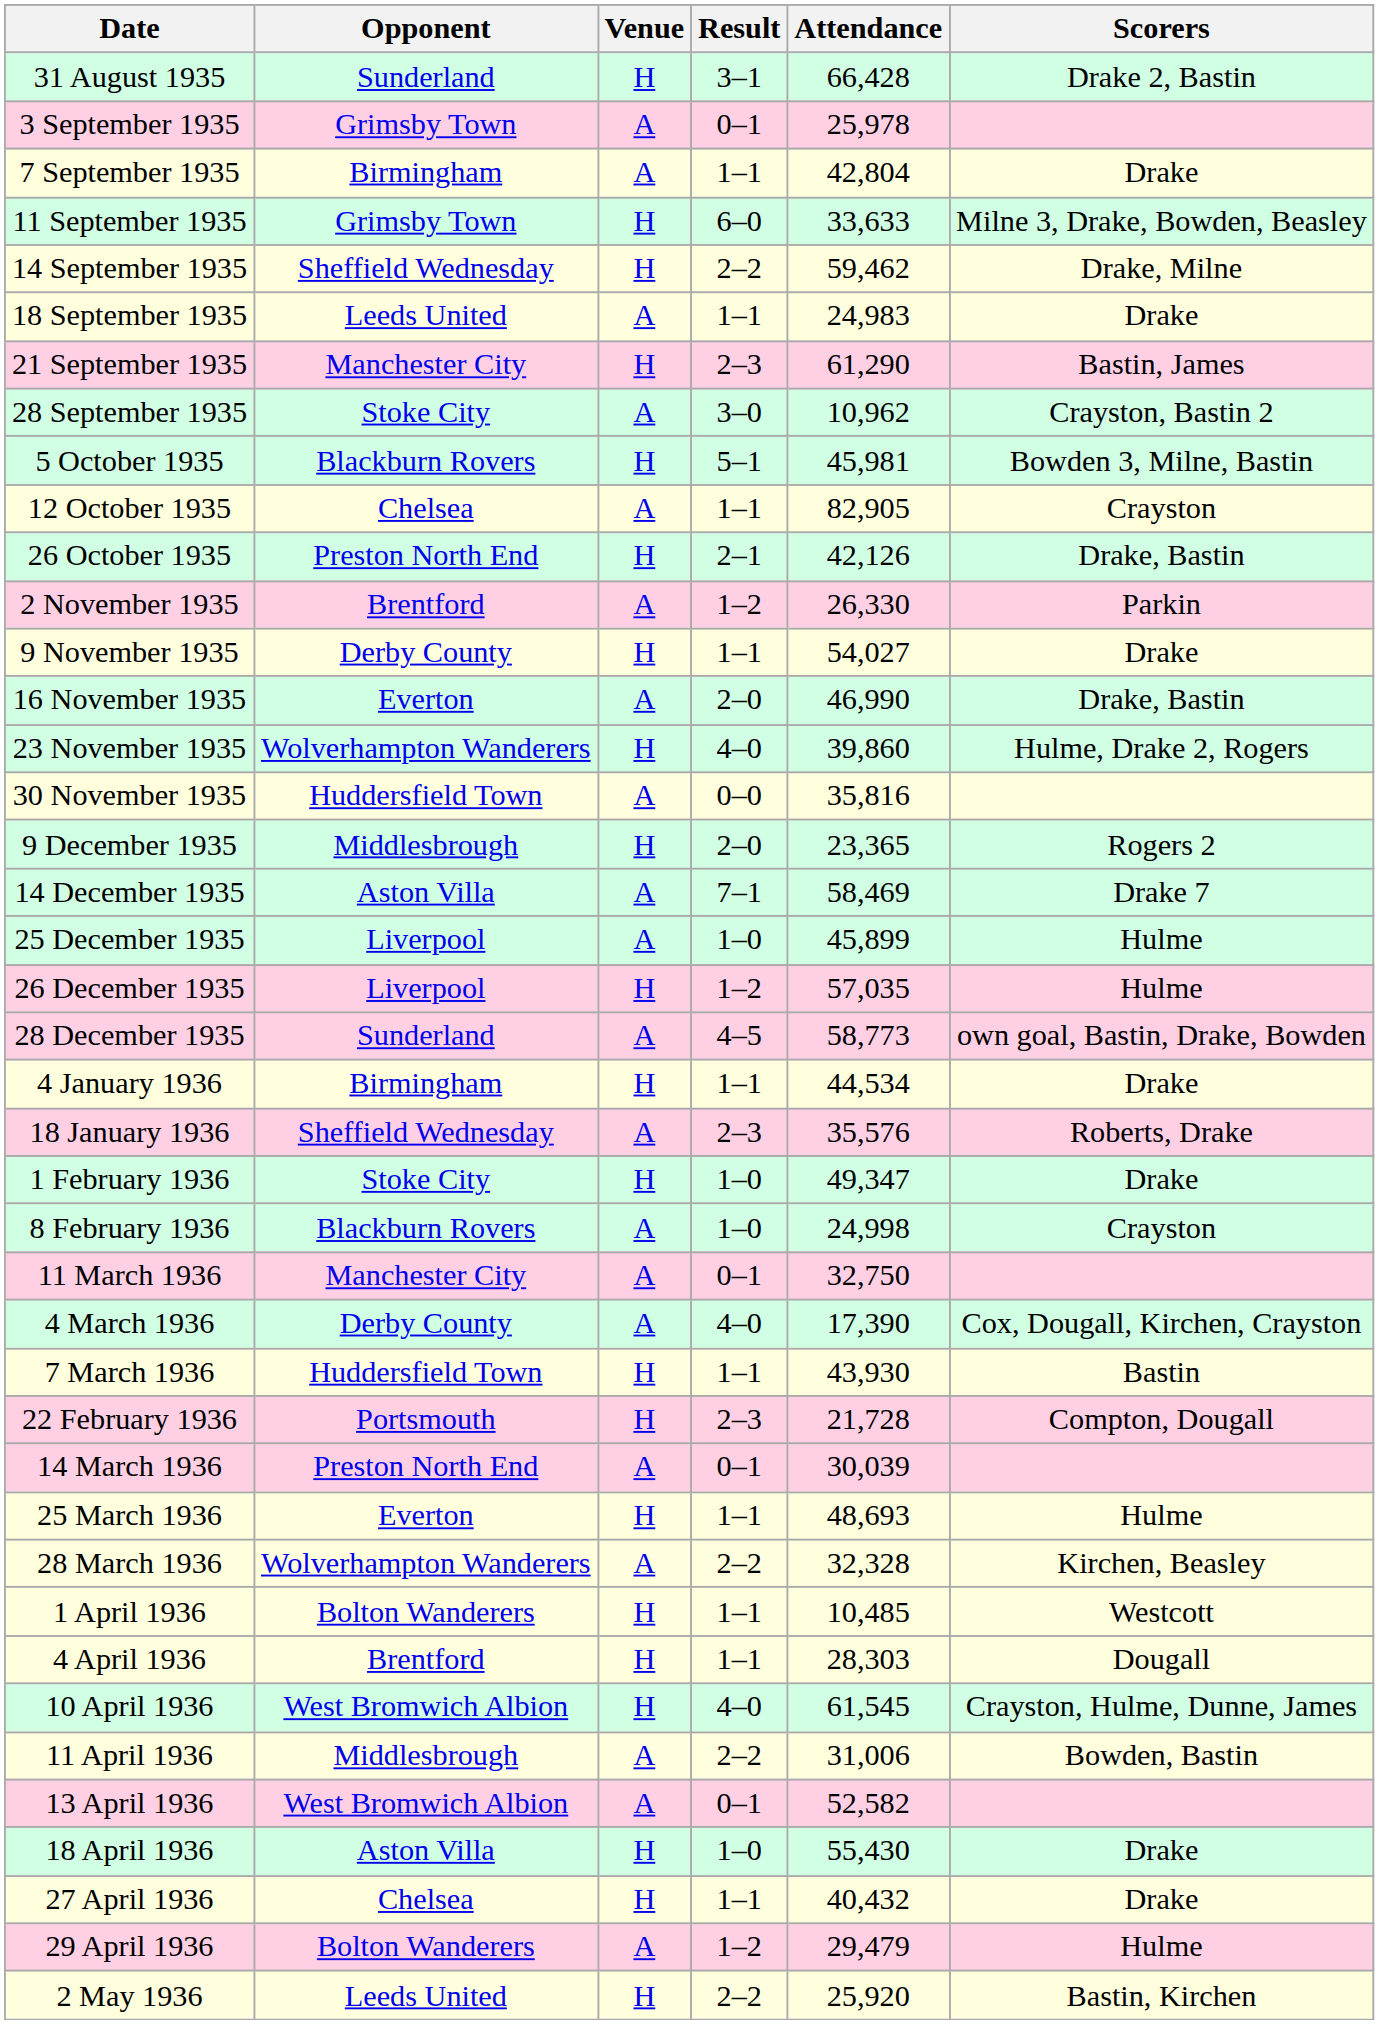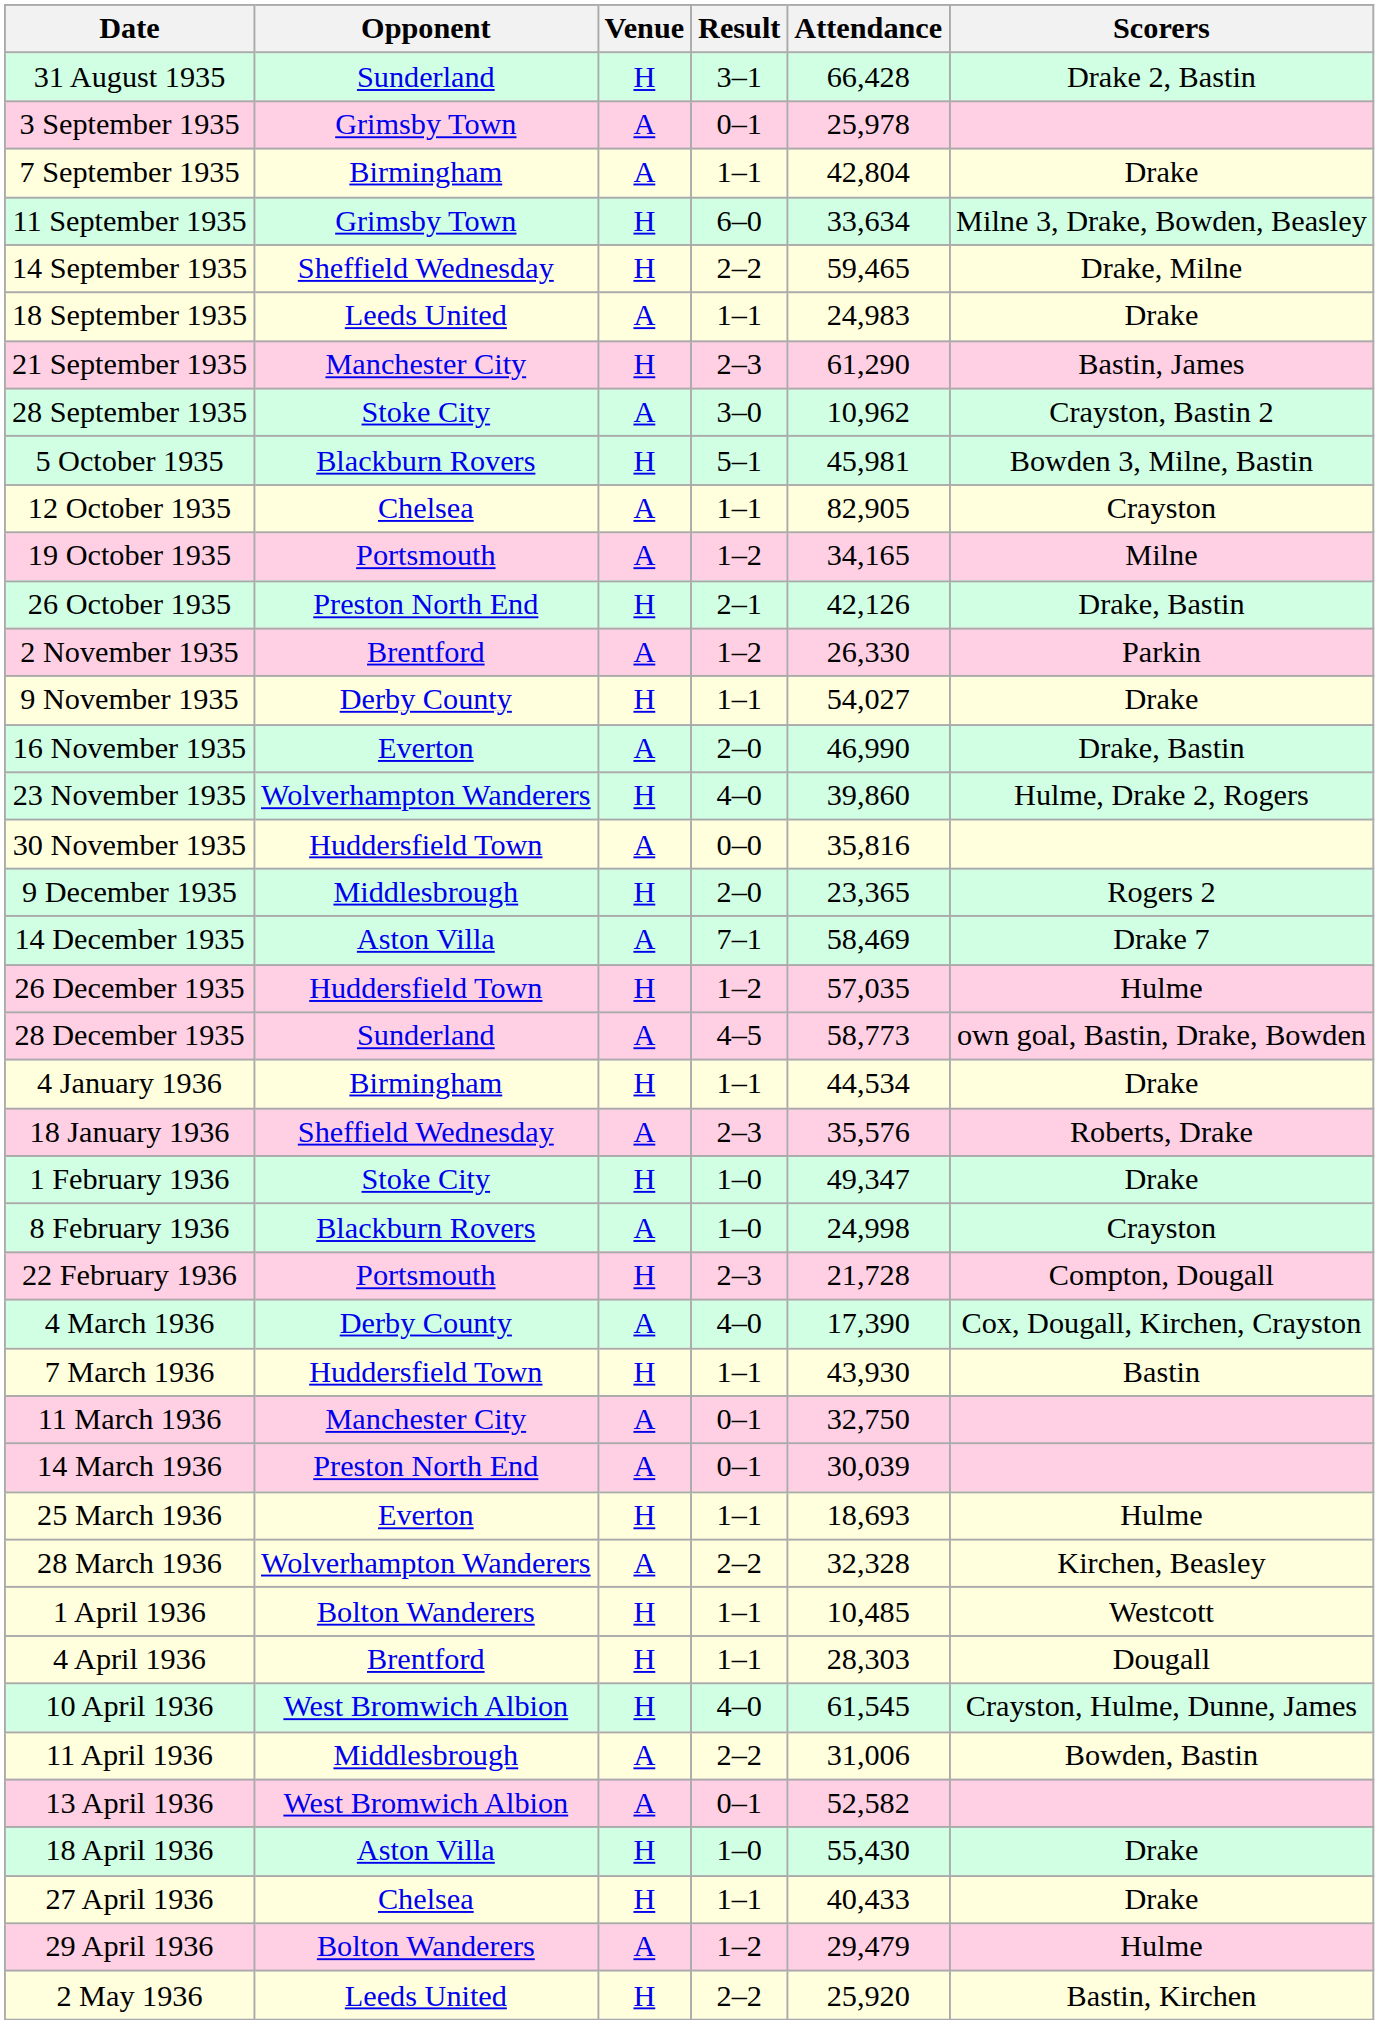11 September 1935 | Attendance: 33,633 -> 33,634
14 September 1935 | Attendance: 59,462 -> 59,465
+ row: 19 October 1935 | Portsmouth | A | 1–2 | 34,165 | Milne
- row: 25 December 1935 | Liverpool | A | 1–0 | 45,899 | Hulme
26 December 1935 | Opponent: Liverpool -> Huddersfield Town
rows swapped: 22 February 1936 <-> 11 March 1936
25 March 1936 | Attendance: 48,693 -> 18,693
27 April 1936 | Attendance: 40,432 -> 40,433
